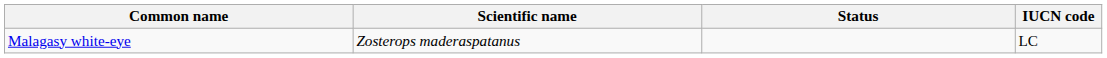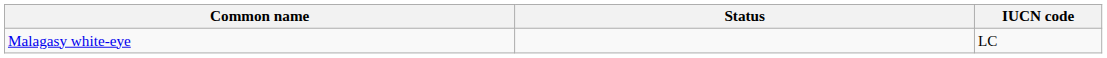- column: Scientific name | Zosterops maderaspatanus
